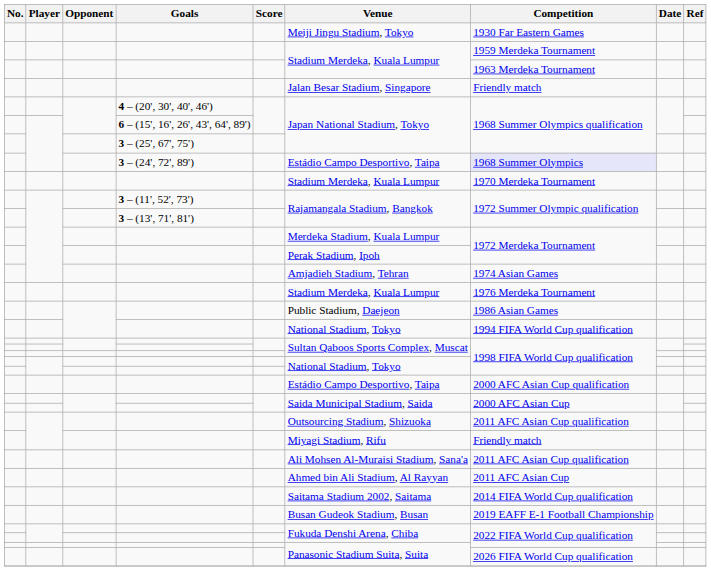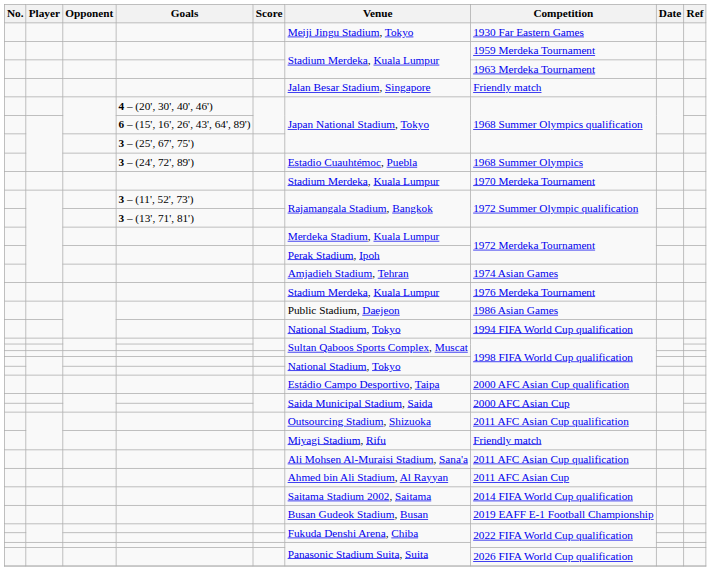3 – (24', 72', 89') | Venue: Estádio Campo Desportivo, Taipa -> Estadio Cuauhtémoc, Puebla
3 – (24', 72', 89') | Competition: lavender background -> no background
